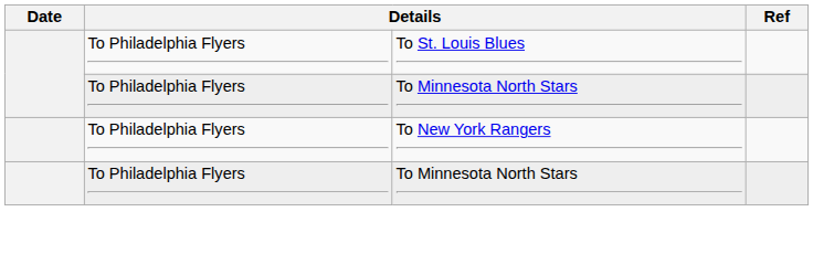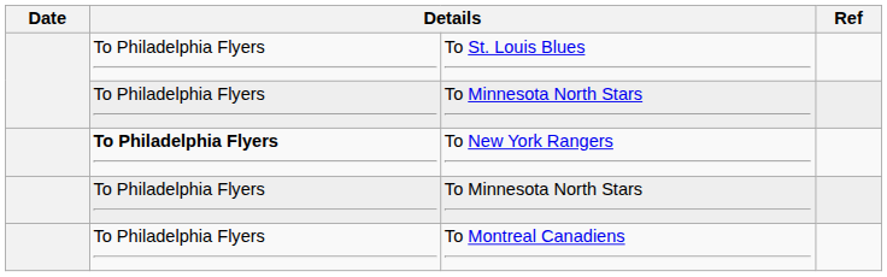To New York Rangers | column 2: normal -> bold
+ row: To Philadelphia Flyers | To Montreal Canadiens
